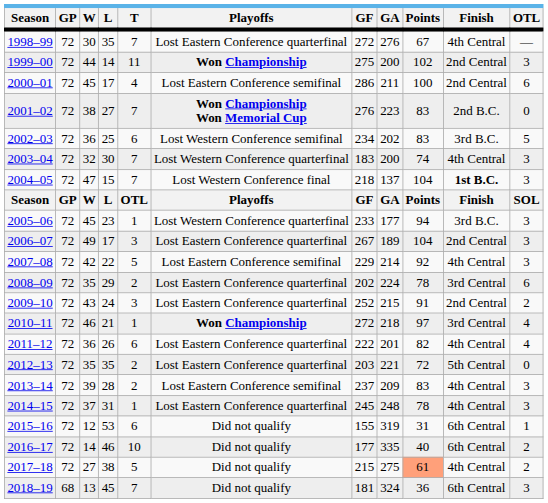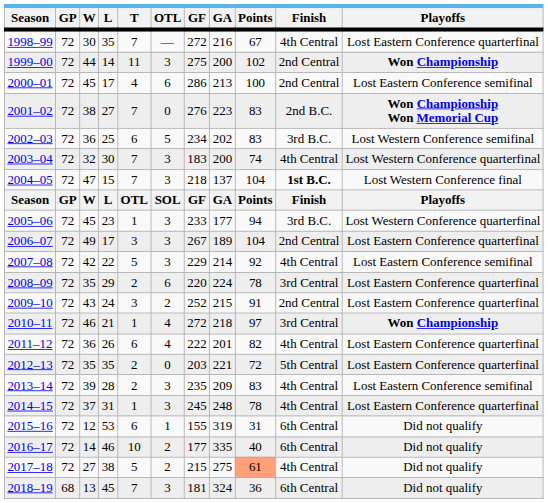columns swapped: OTL <-> Playoffs
1998–99 | GA: 276 -> 216
2000–01 | GA: 211 -> 213
2008–09 | GF: 202 -> 220
2013–14 | GF: 237 -> 235
